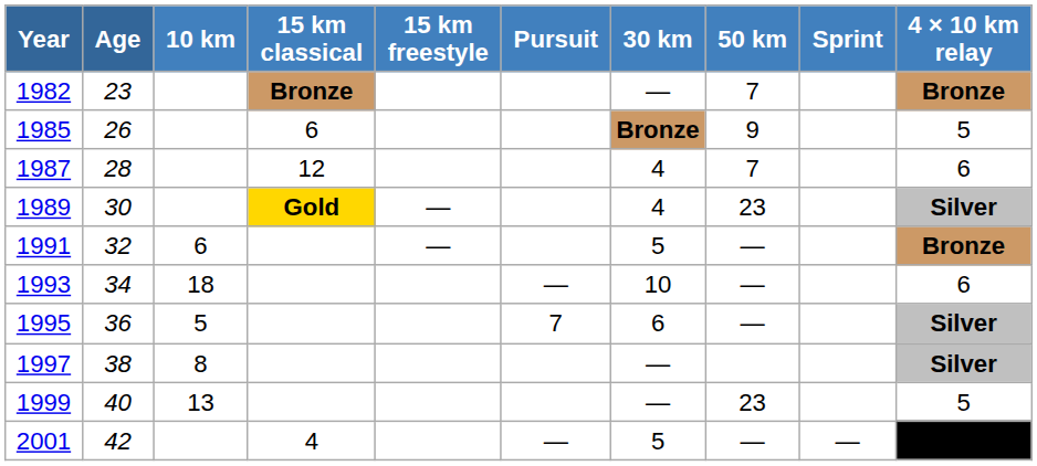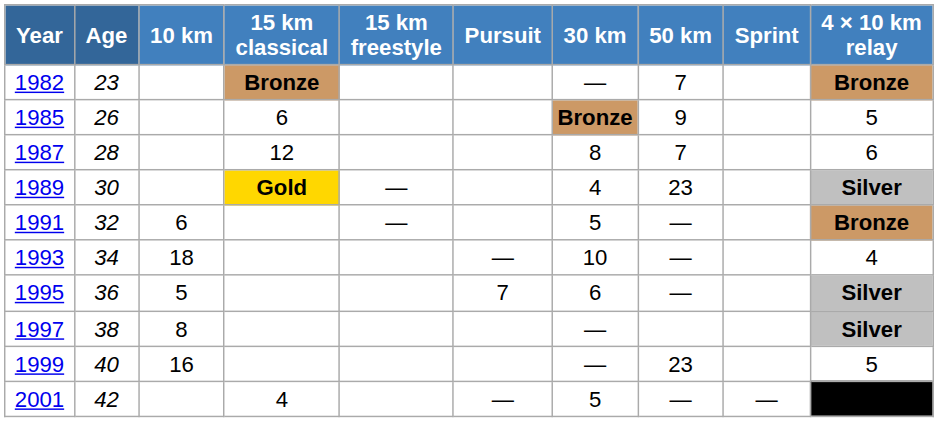1987 | 30 km: 4 -> 8
1993 | 4 × 10 km relay: 6 -> 4
1999 | 10 km: 13 -> 16
